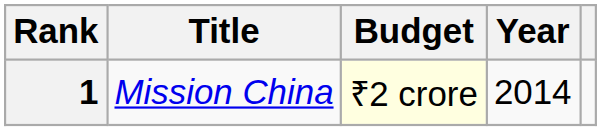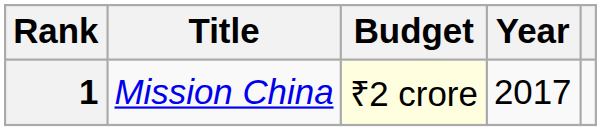1 | Year: 2014 -> 2017
